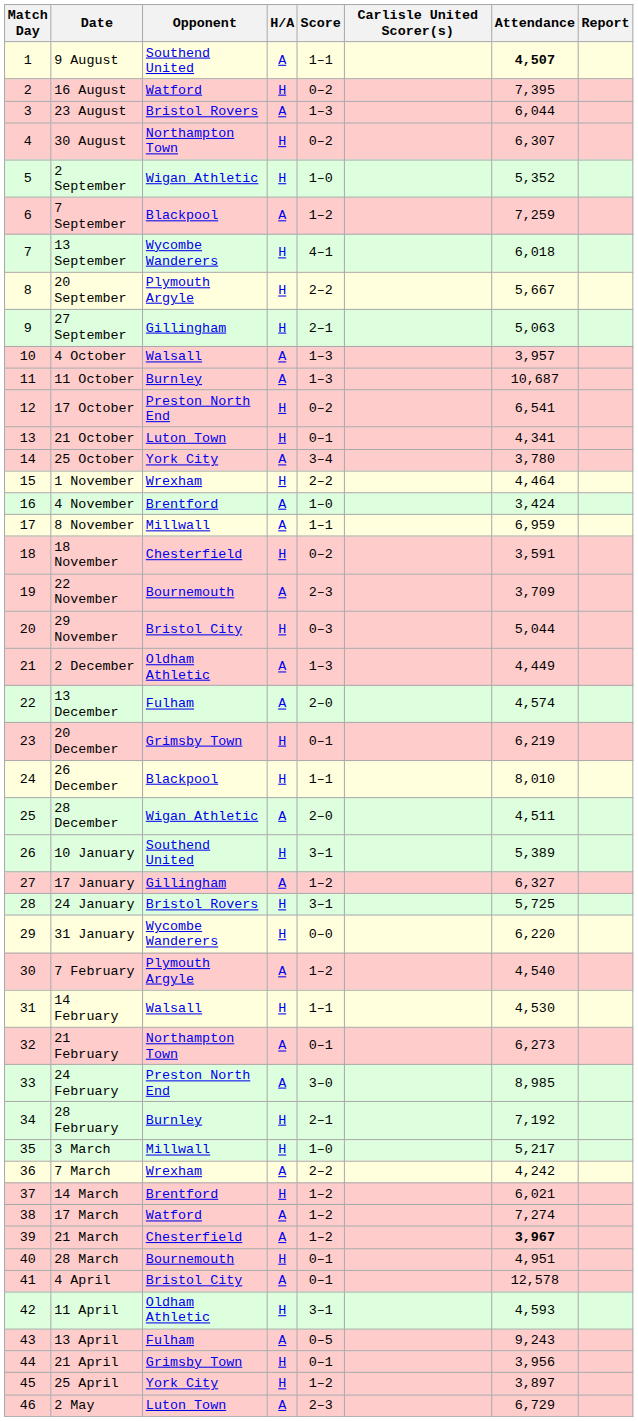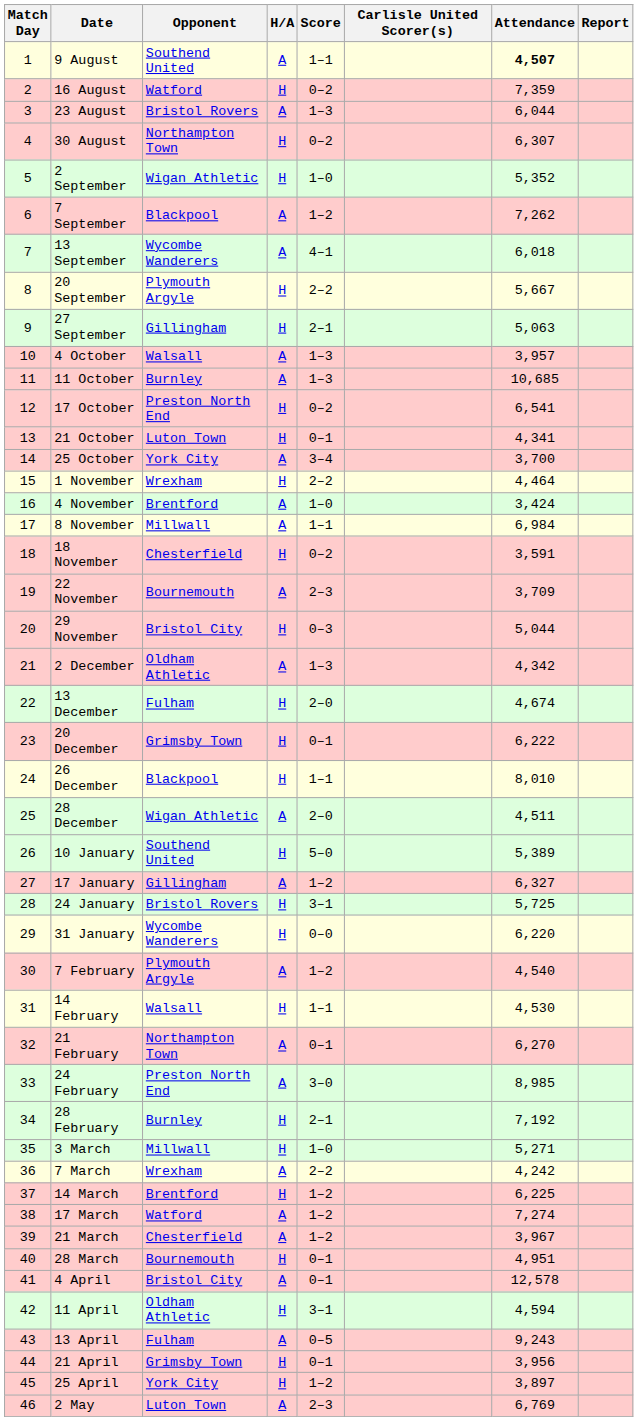16 August | Attendance: 7,395 -> 7,359
7 September | Attendance: 7,259 -> 7,262
13 September | H/A: H -> A
11 October | Attendance: 10,687 -> 10,685
25 October | Attendance: 3,780 -> 3,700
8 November | Attendance: 6,959 -> 6,984
2 December | Attendance: 4,449 -> 4,342
13 December | H/A: A -> H
13 December | Attendance: 4,574 -> 4,674
20 December | Attendance: 6,219 -> 6,222
10 January | Score: 3–1 -> 5–0
21 February | Attendance: 6,273 -> 6,270
3 March | Attendance: 5,217 -> 5,271
14 March | Attendance: 6,021 -> 6,225
21 March | Attendance: bold -> normal
11 April | Attendance: 4,593 -> 4,594
2 May | Attendance: 6,729 -> 6,769
